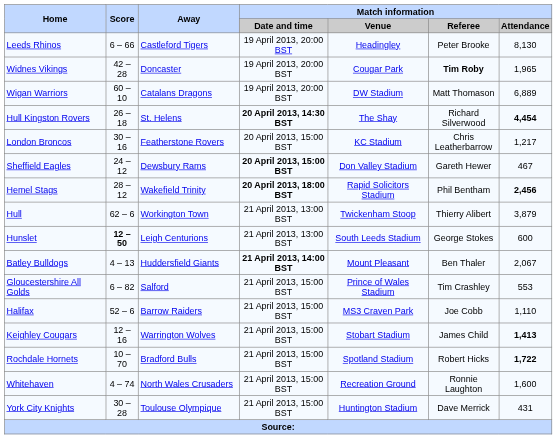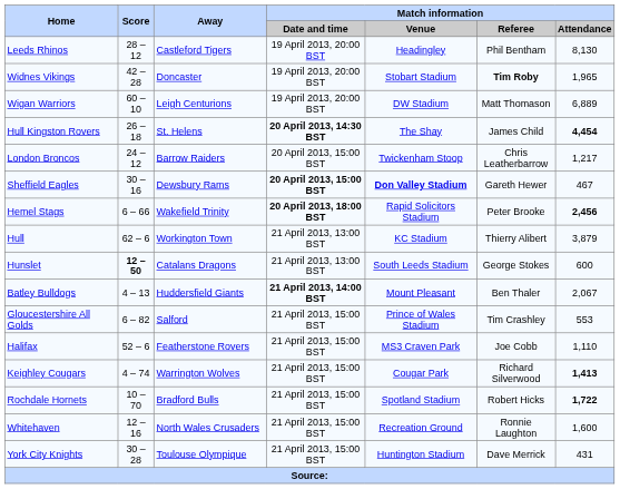Leeds Rhinos | Score: 6 – 66 -> 28 – 12
Leeds Rhinos | Match information / Referee: Peter Brooke -> Phil Bentham
Widnes Vikings | Match information / Venue: Cougar Park -> Stobart Stadium
Wigan Warriors | Away: Catalans Dragons -> Leigh Centurions
Hull Kingston Rovers | Match information / Referee: Richard Silverwood -> James Child
London Broncos | Score: 30 – 16 -> 24 – 12
London Broncos | Away: Featherstone Rovers -> Barrow Raiders
London Broncos | Match information / Venue: KC Stadium -> Twickenham Stoop
Sheffield Eagles | Score: 24 – 12 -> 30 – 16
Sheffield Eagles | Match information / Venue: normal -> bold
Hemel Stags | Score: 28 – 12 -> 6 – 66
Hemel Stags | Match information / Referee: Phil Bentham -> Peter Brooke
Hull | Match information / Venue: Twickenham Stoop -> KC Stadium
Hunslet | Away: Leigh Centurions -> Catalans Dragons
Halifax | Away: Barrow Raiders -> Featherstone Rovers
Keighley Cougars | Score: 12 – 16 -> 4 – 74
Keighley Cougars | Match information / Venue: Stobart Stadium -> Cougar Park
Keighley Cougars | Match information / Referee: James Child -> Richard Silverwood
Whitehaven | Score: 4 – 74 -> 12 – 16
